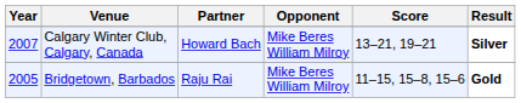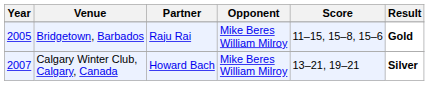rows swapped: Calgary Winter Club, Calgary, Canada <-> Bridgetown, Barbados
